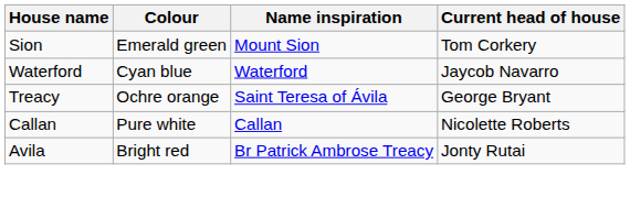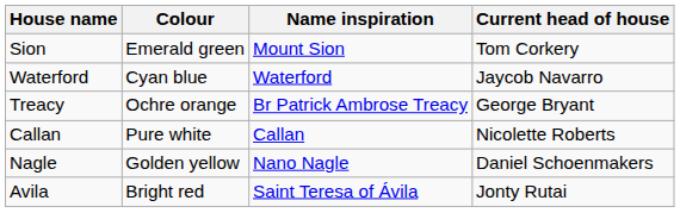Treacy | Name inspiration: Saint Teresa of Ávila -> Br Patrick Ambrose Treacy
+ row: Nagle | Golden yellow | Nano Nagle | Daniel Schoenmakers
Avila | Name inspiration: Br Patrick Ambrose Treacy -> Saint Teresa of Ávila
